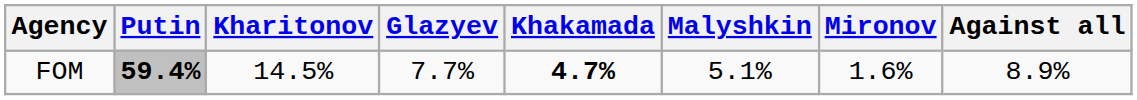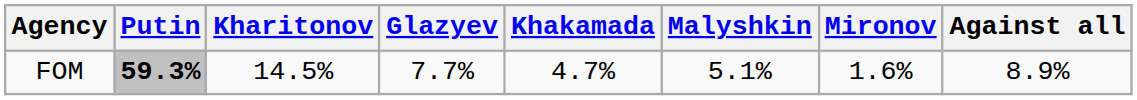FOM | Putin: 59.4% -> 59.3%
FOM | Khakamada: bold -> normal
